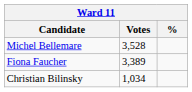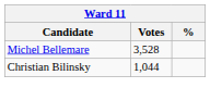- row: Fiona Faucher | 3,389
Christian Bilinsky | Votes: 1,034 -> 1,044
